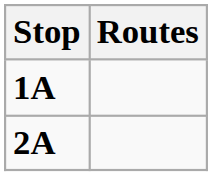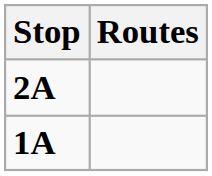rows swapped: 1A <-> 2A
